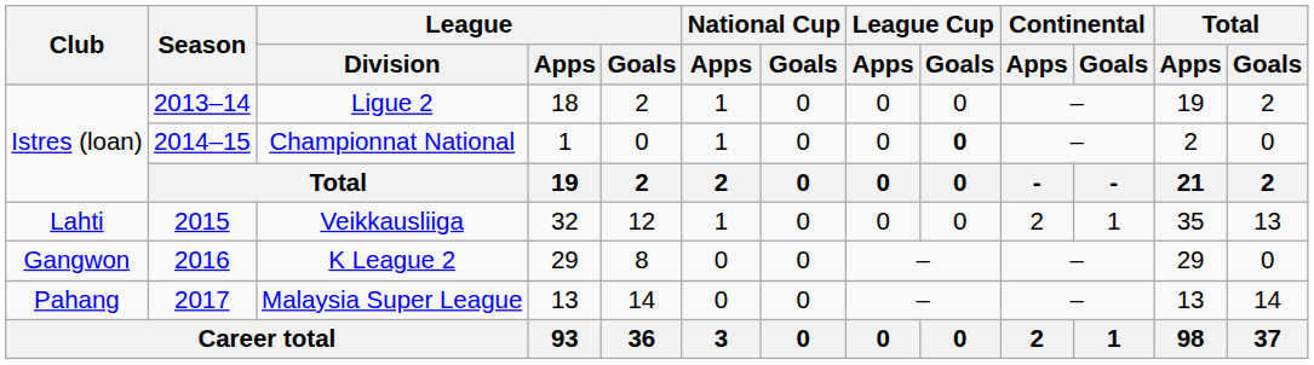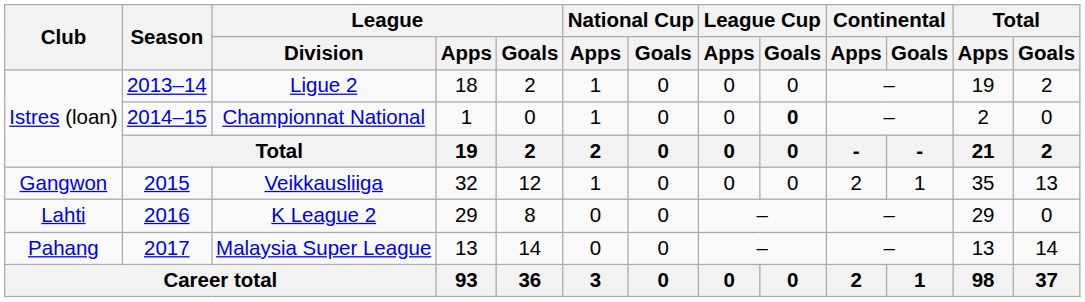Veikkausliiga | Club: Lahti -> Gangwon
K League 2 | Club: Gangwon -> Lahti
